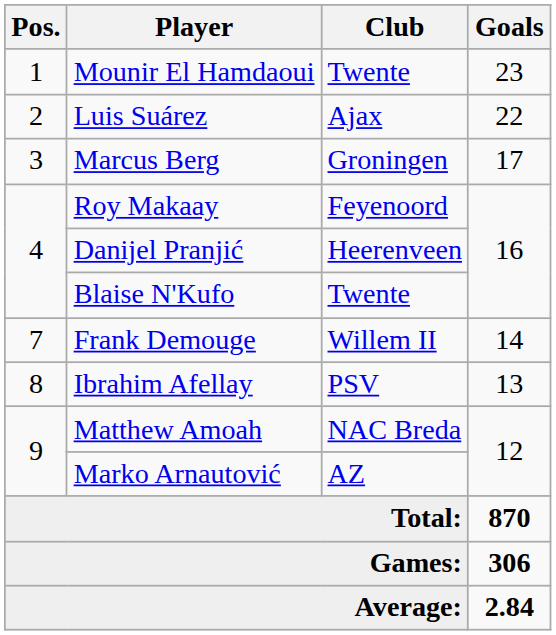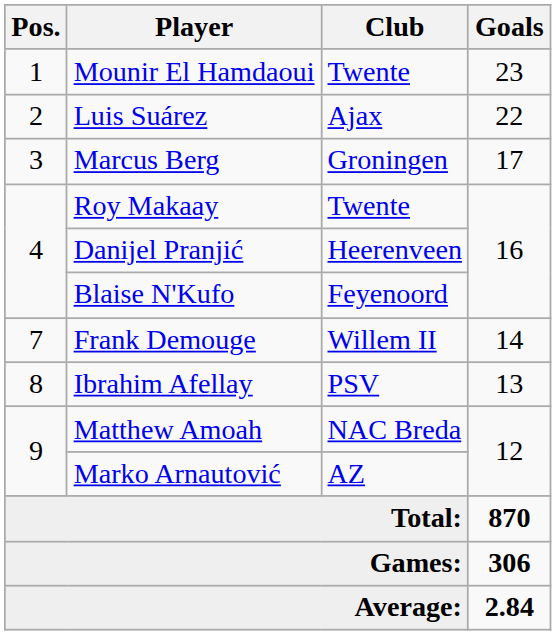Roy Makaay | Club: Feyenoord -> Twente
Blaise N'Kufo | Club: Twente -> Feyenoord
